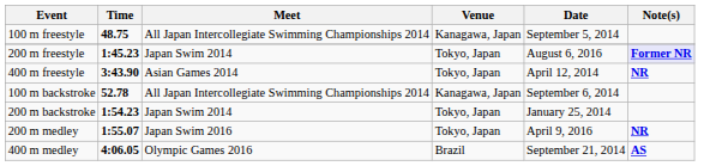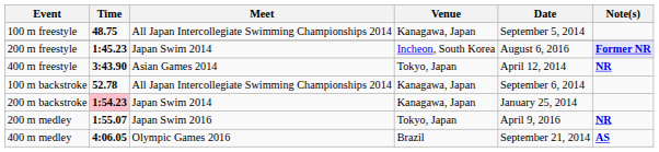200 m freestyle | Venue: Tokyo, Japan -> Incheon, South Korea
200 m backstroke | Time: no background -> pink background
200 m backstroke | Venue: Tokyo, Japan -> Kanagawa, Japan
